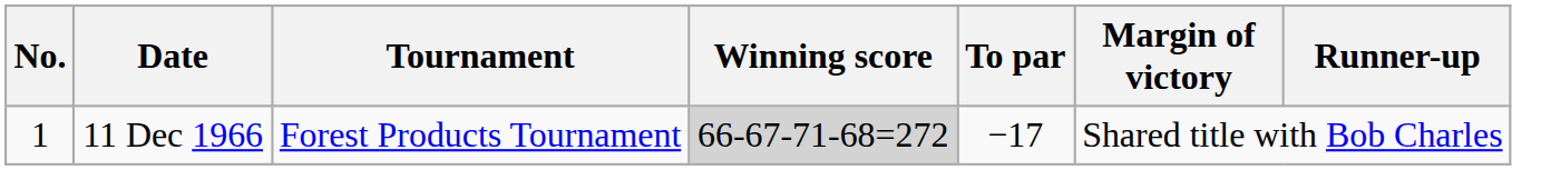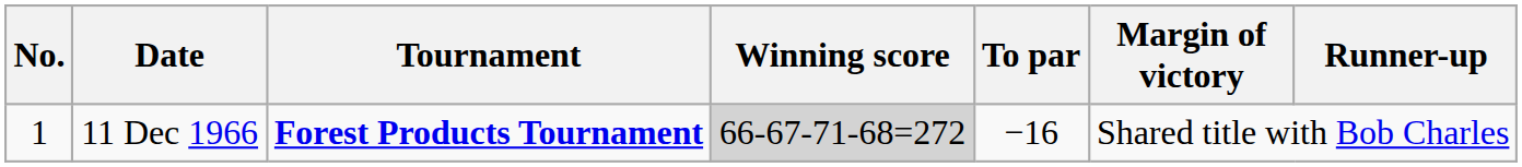11 Dec 1966 | Tournament: normal -> bold
11 Dec 1966 | To par: −17 -> −16
